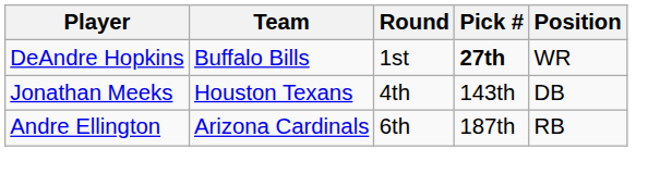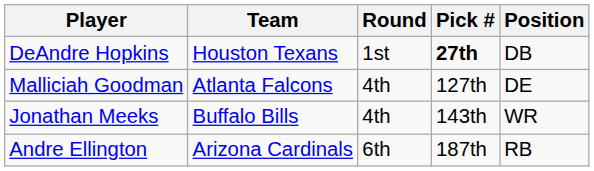DeAndre Hopkins | Team: Buffalo Bills -> Houston Texans
DeAndre Hopkins | Position: WR -> DB
+ row: Malliciah Goodman | Atlanta Falcons | 4th | 127th | DE
Jonathan Meeks | Team: Houston Texans -> Buffalo Bills
Jonathan Meeks | Position: DB -> WR
